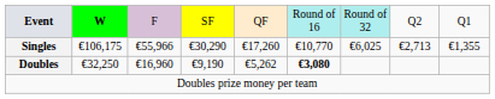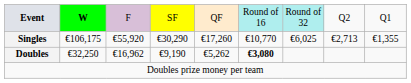Singles | column 3: €55,966 -> €55,920
Doubles | column 3: €16,960 -> €16,962
